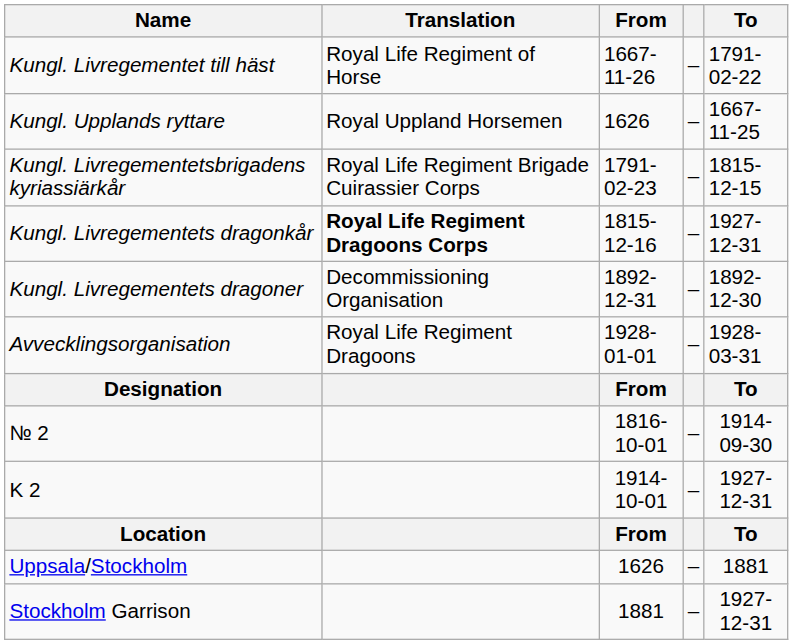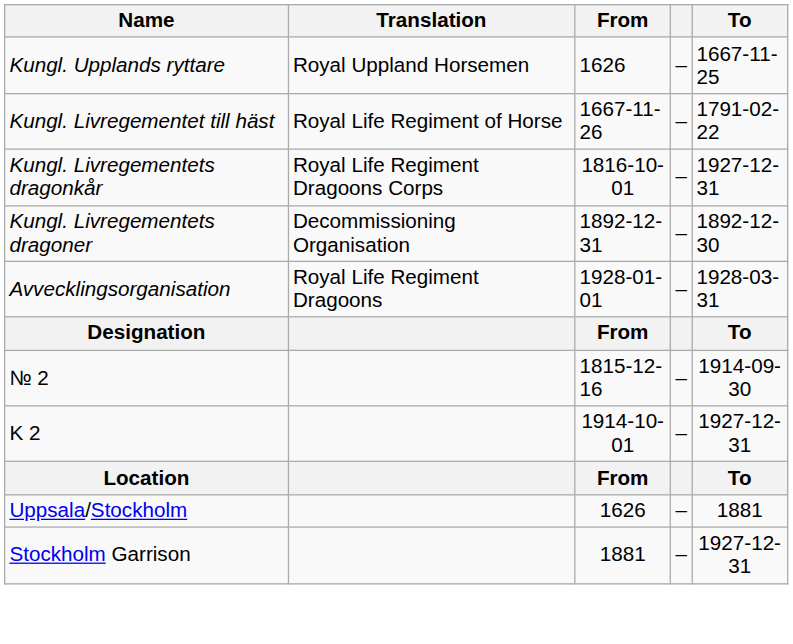rows swapped: Kungl. Upplands ryttare <-> Kungl. Livregementet till häst
- row: Kungl. Livregementetsbrigadens kyriassiärkår | Royal Life Regiment Brigade Cuirassier Corps | 1791-02-23 | – | 1815-12-15
Kungl. Livregementets dragonkår | Translation: bold -> normal
Kungl. Livregementets dragonkår | From: 1815-12-16 -> 1816-10-01
№ 2 | From: 1816-10-01 -> 1815-12-16
